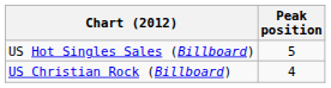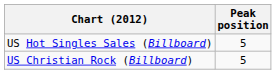US Christian Rock (Billboard) | Peak position: 4 -> 5
